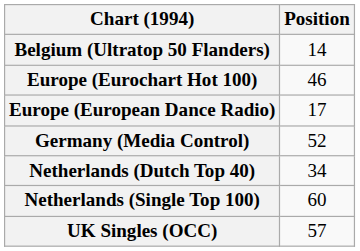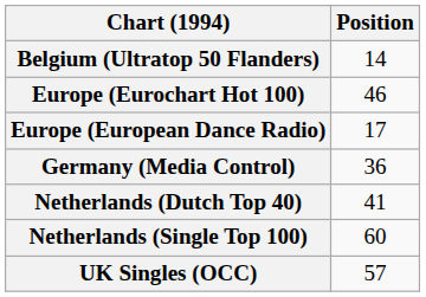Germany (Media Control) | Position: 52 -> 36
Netherlands (Dutch Top 40) | Position: 34 -> 41
